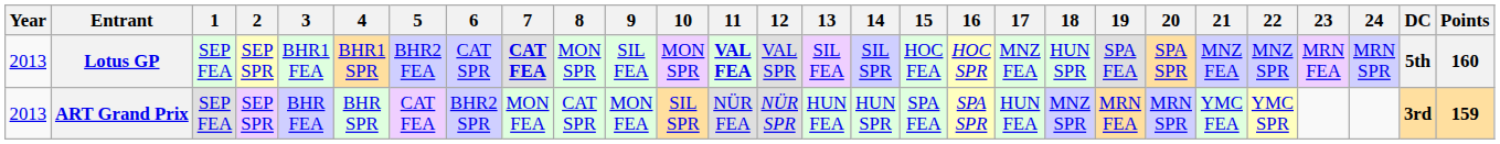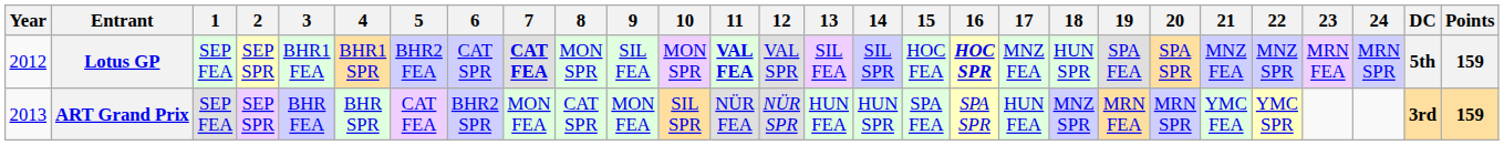Lotus GP | Year: 2013 -> 2012
Lotus GP | 16: normal -> bold
Lotus GP | Points: 160 -> 159
